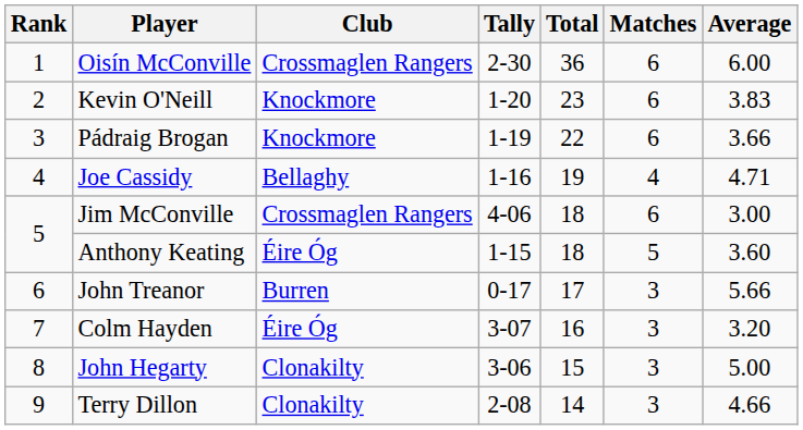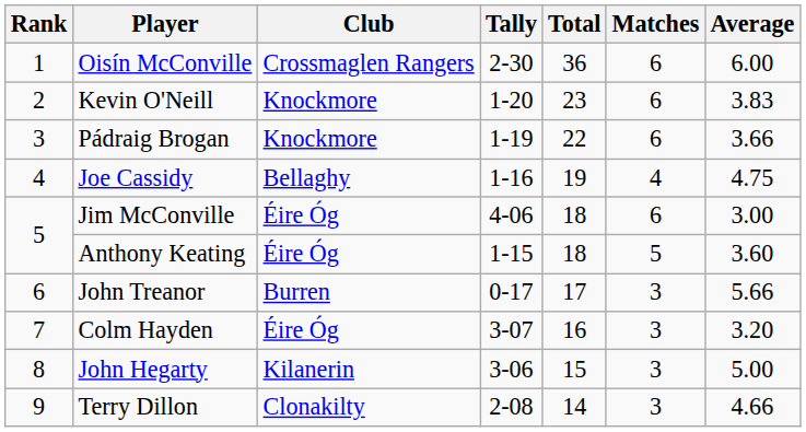Joe Cassidy | Average: 4.71 -> 4.75
Jim McConville | Club: Crossmaglen Rangers -> Éire Óg
John Hegarty | Club: Clonakilty -> Kilanerin
